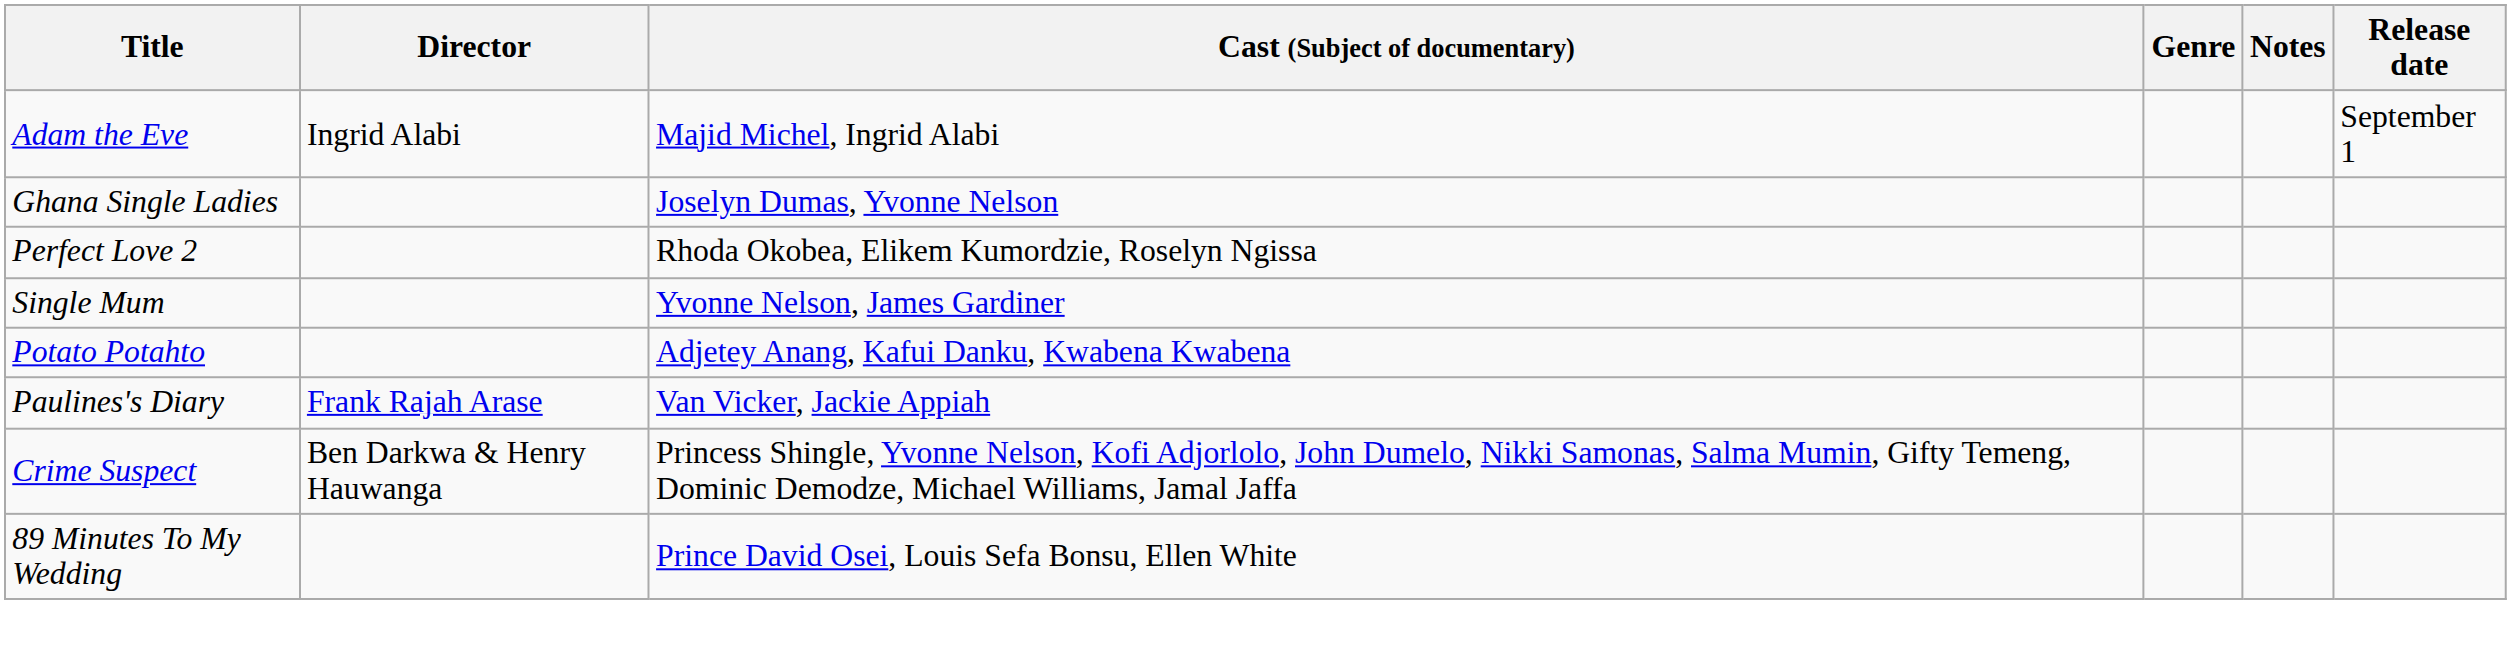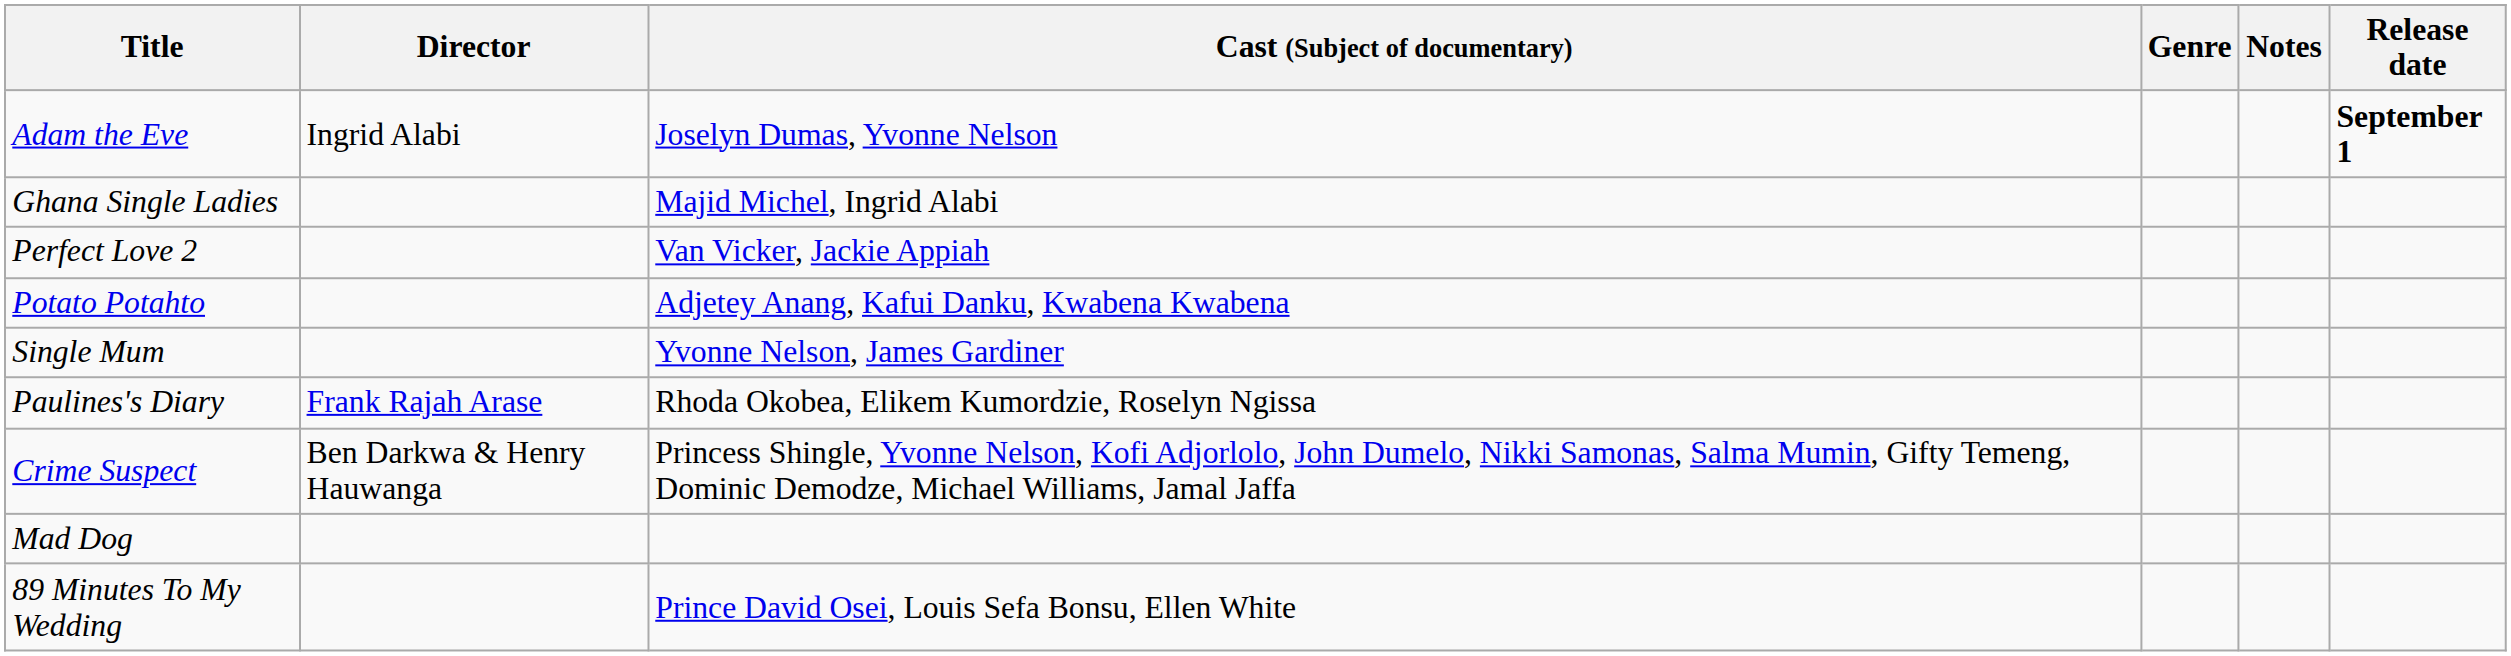Adam the Eve | Cast (Subject of documentary): Majid Michel, Ingrid Alabi -> Joselyn Dumas, Yvonne Nelson
Adam the Eve | Release date: normal -> bold
Ghana Single Ladies | Cast (Subject of documentary): Joselyn Dumas, Yvonne Nelson -> Majid Michel, Ingrid Alabi
Perfect Love 2 | Cast (Subject of documentary): Rhoda Okobea, Elikem Kumordzie, Roselyn Ngissa -> Van Vicker, Jackie Appiah
rows swapped: Potato Potahto <-> Single Mum
Paulines's Diary | Cast (Subject of documentary): Van Vicker, Jackie Appiah -> Rhoda Okobea, Elikem Kumordzie, Roselyn Ngissa
+ row: Mad Dog
